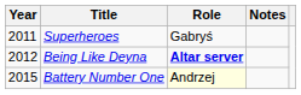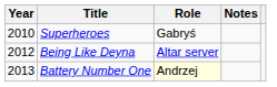Superheroes | Year: 2011 -> 2010
Being Like Deyna | Role: bold -> normal
Battery Number One | Year: 2015 -> 2013
